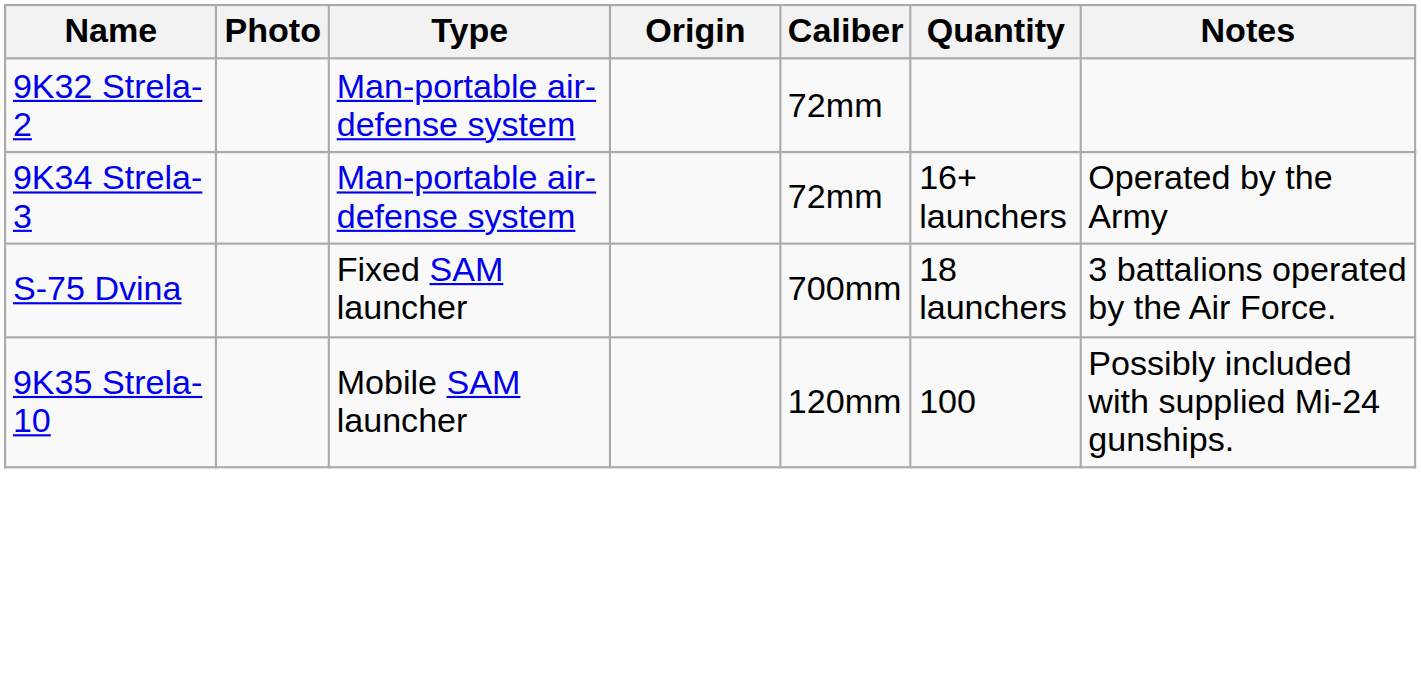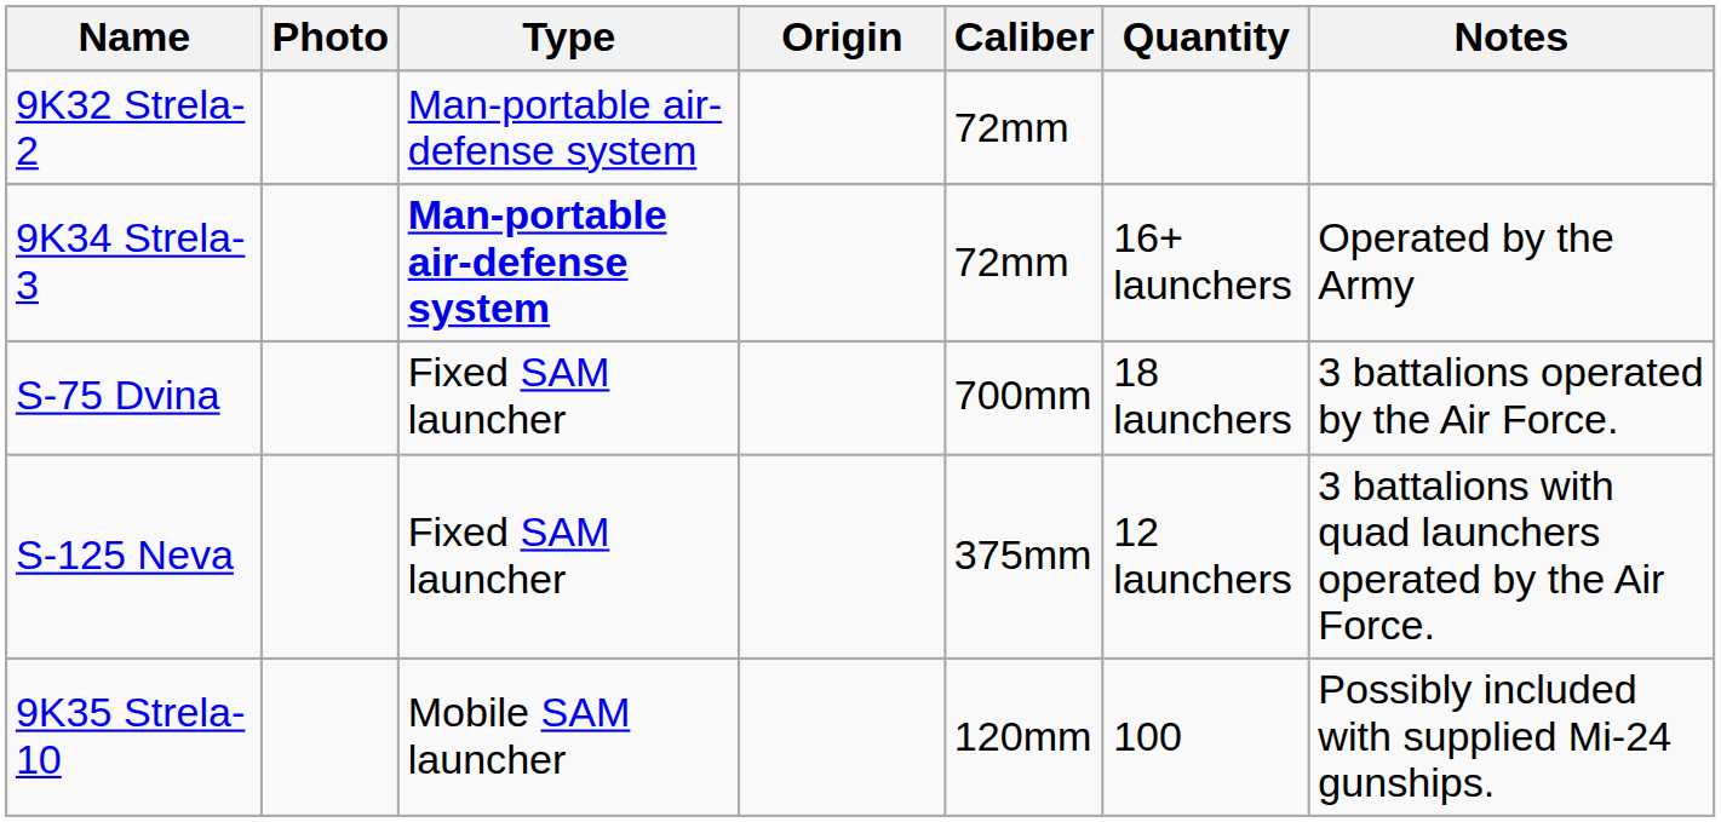9K34 Strela-3 | Type: normal -> bold
+ row: S-125 Neva | Fixed SAM launcher | 375mm | 12 launchers | 3 battalions with quad launchers operated by the Air Force.
